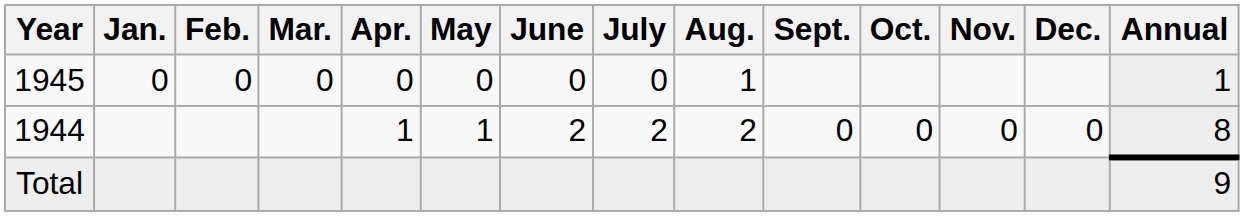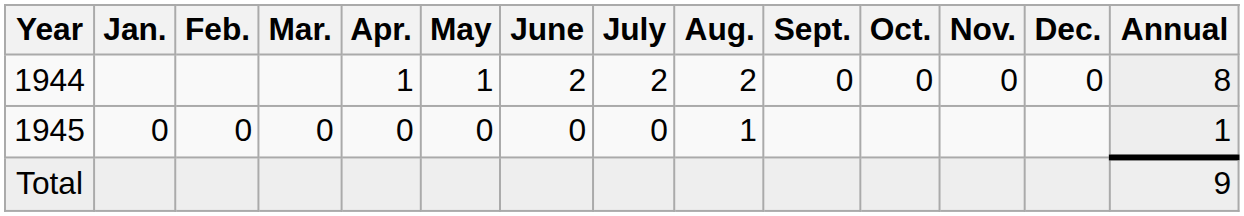rows swapped: 1944 <-> 1945
